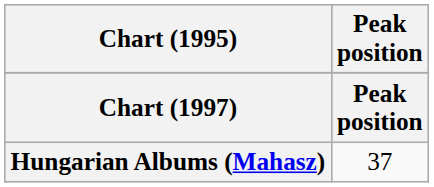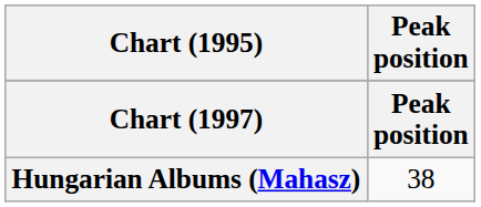Hungarian Albums (Mahasz) | Peak position: 37 -> 38
